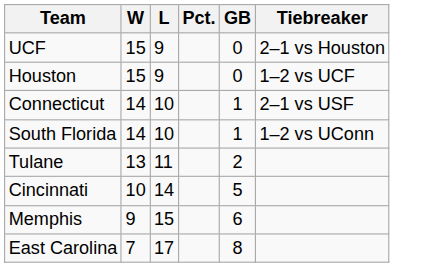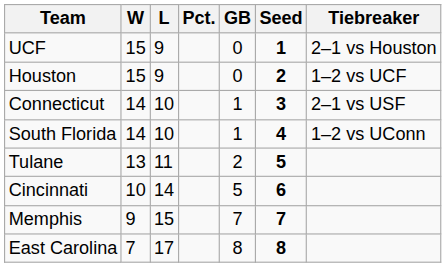+ column: Seed | 1 | 2 | 3 | 4 | 5 | 6 | 7 | 8
Memphis | GB: 6 -> 7
